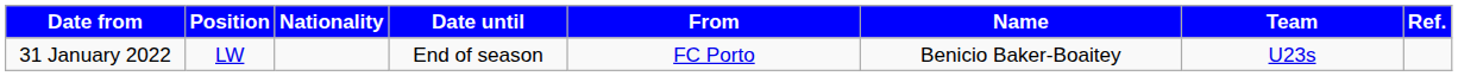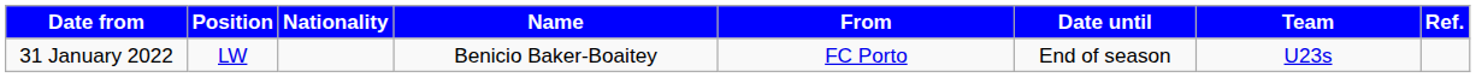columns swapped: Name <-> Date until
